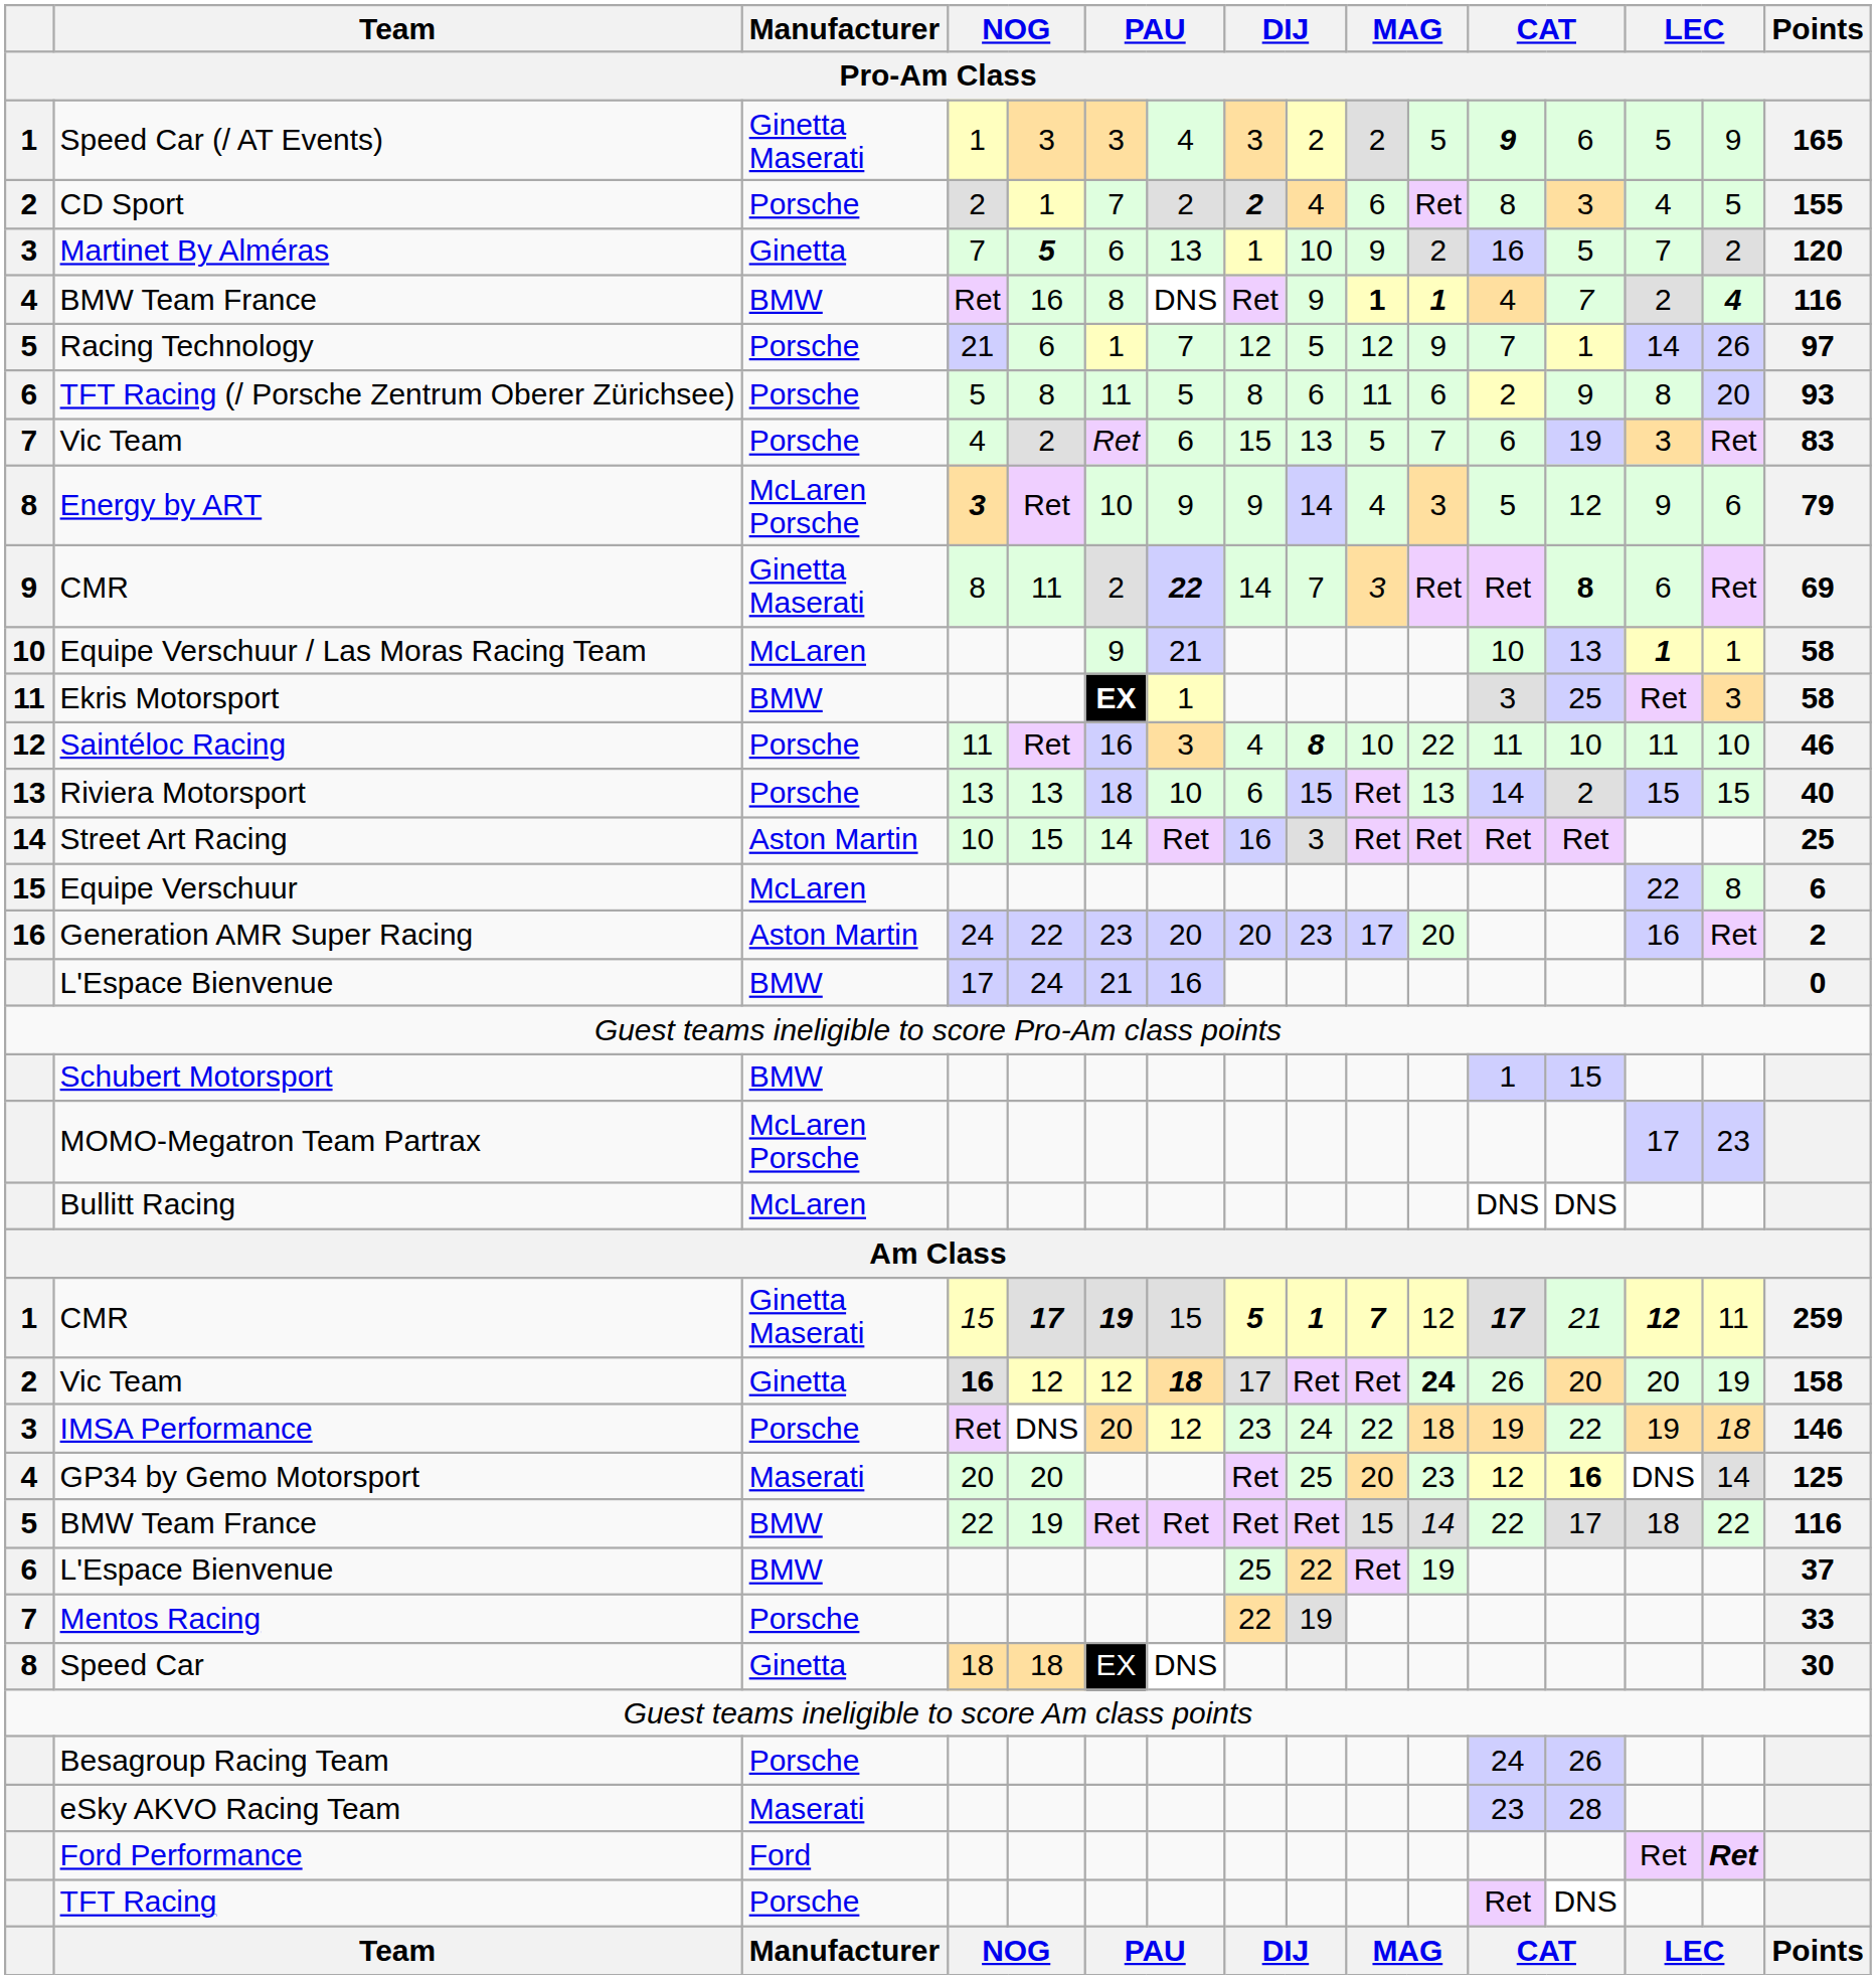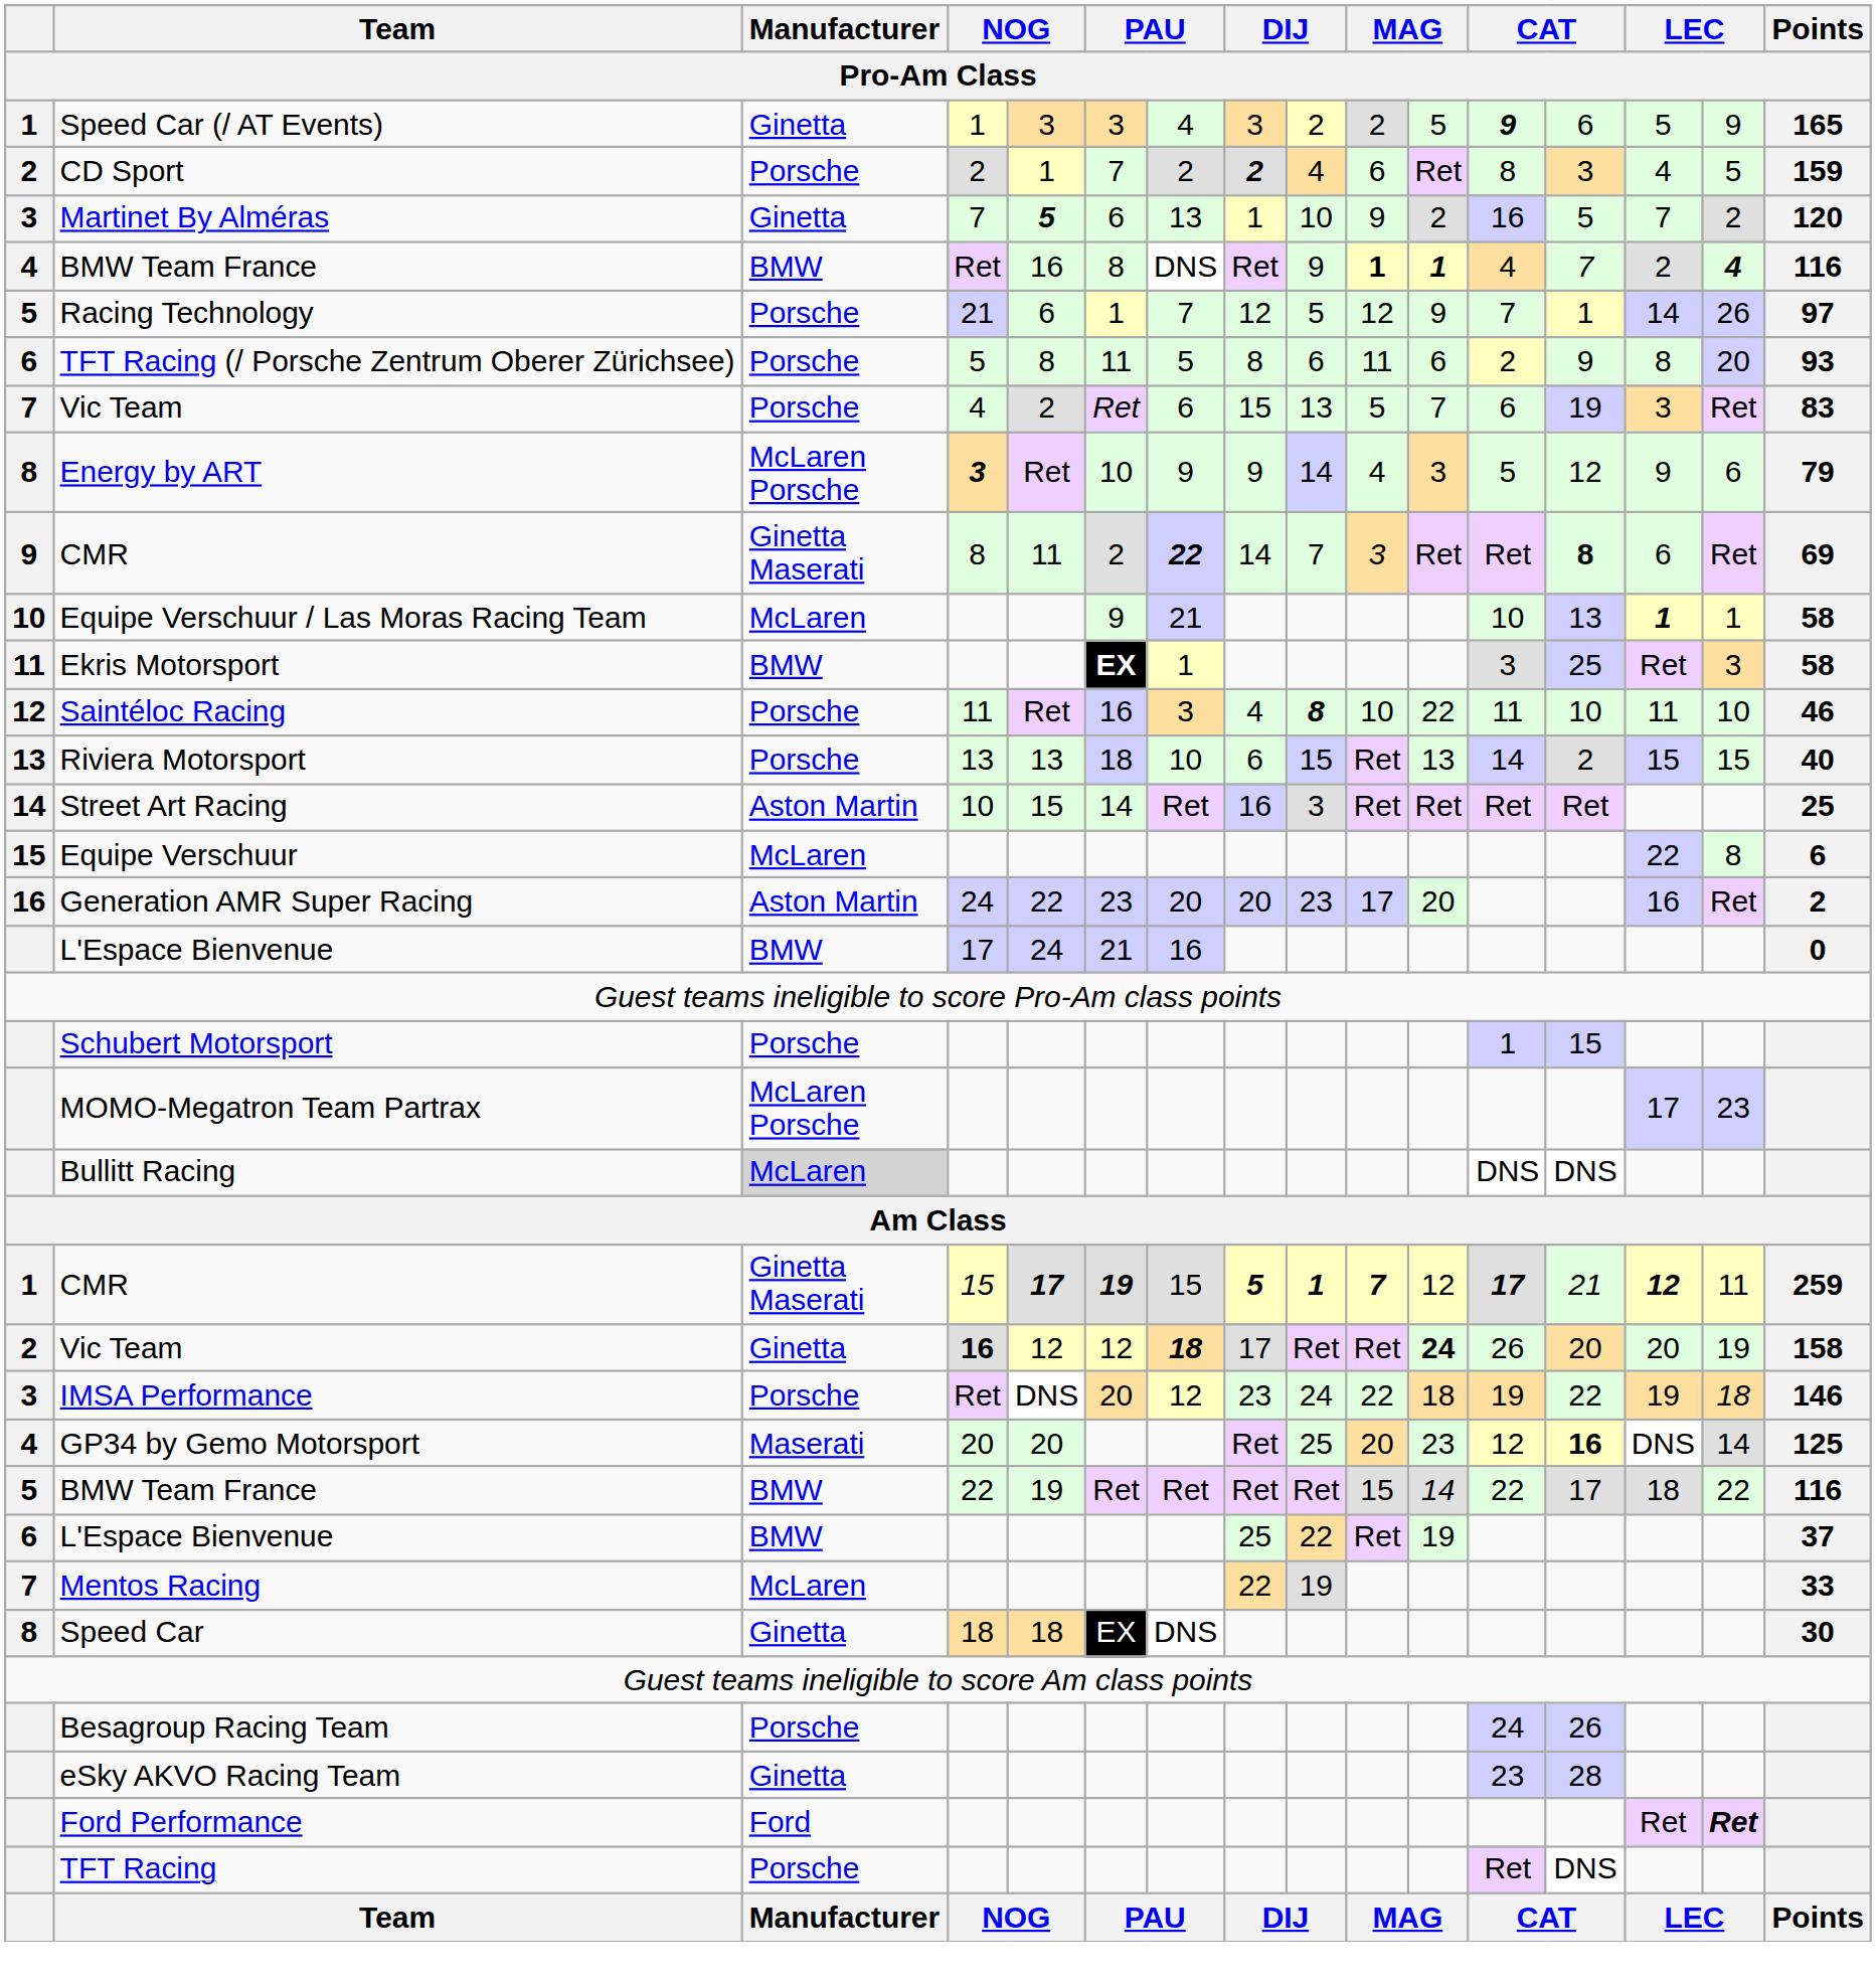Speed Car (/ AT Events) | Manufacturer: Ginetta Maserati -> Ginetta
CD Sport | Points: 155 -> 159
Schubert Motorsport | Manufacturer: BMW -> Porsche
Bullitt Racing | Manufacturer: no background -> lightgrey background
Mentos Racing | Manufacturer: Porsche -> McLaren
eSky AKVO Racing Team | Manufacturer: Maserati -> Ginetta
